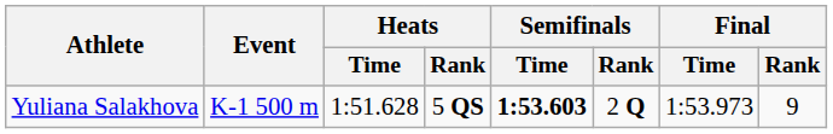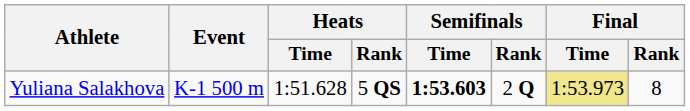Yuliana Salakhova | Final / Time: no background -> khaki background
Yuliana Salakhova | Final / Rank: 9 -> 8
